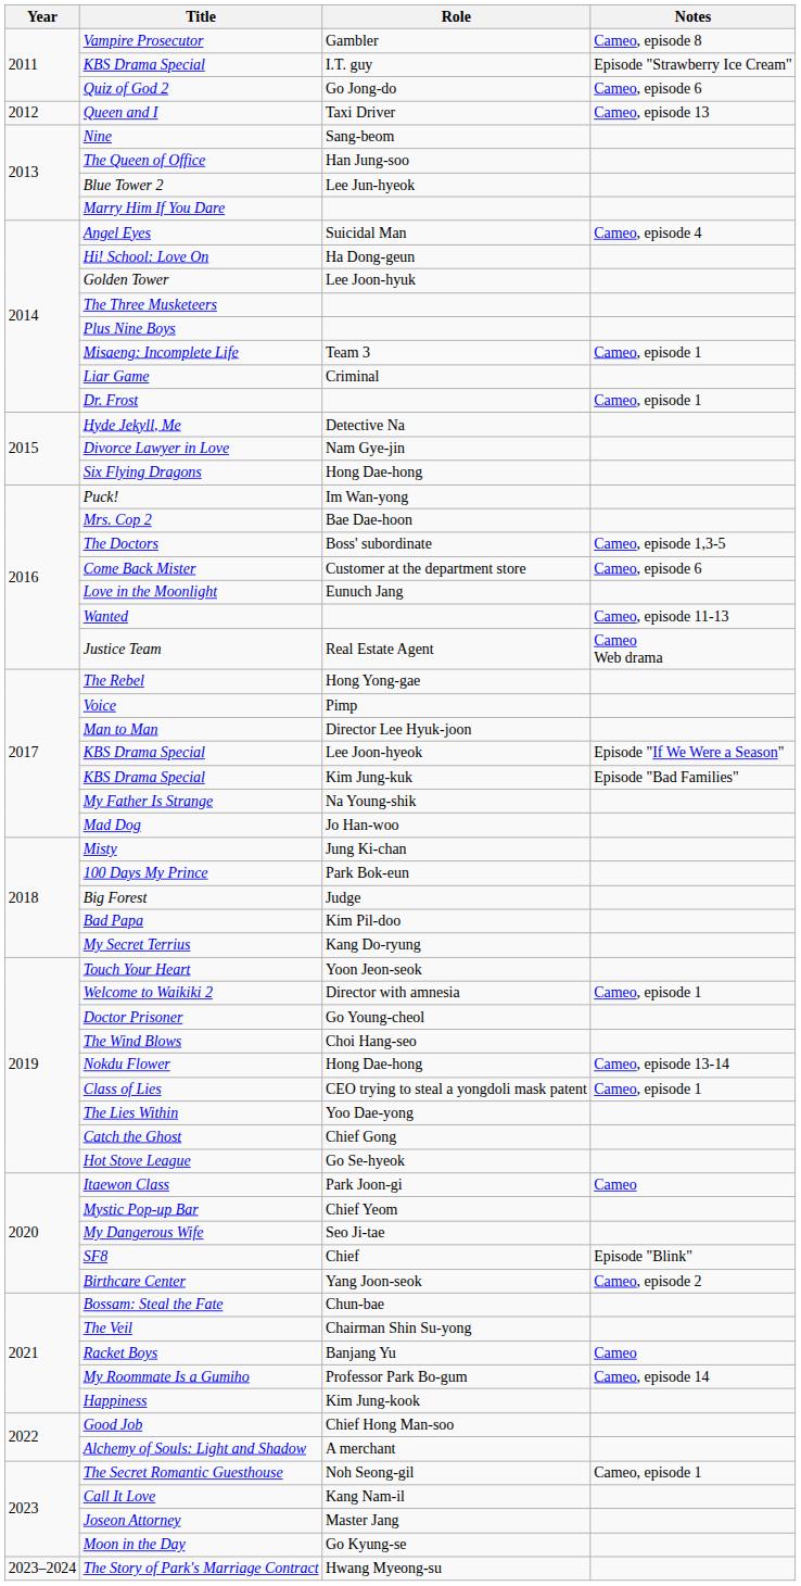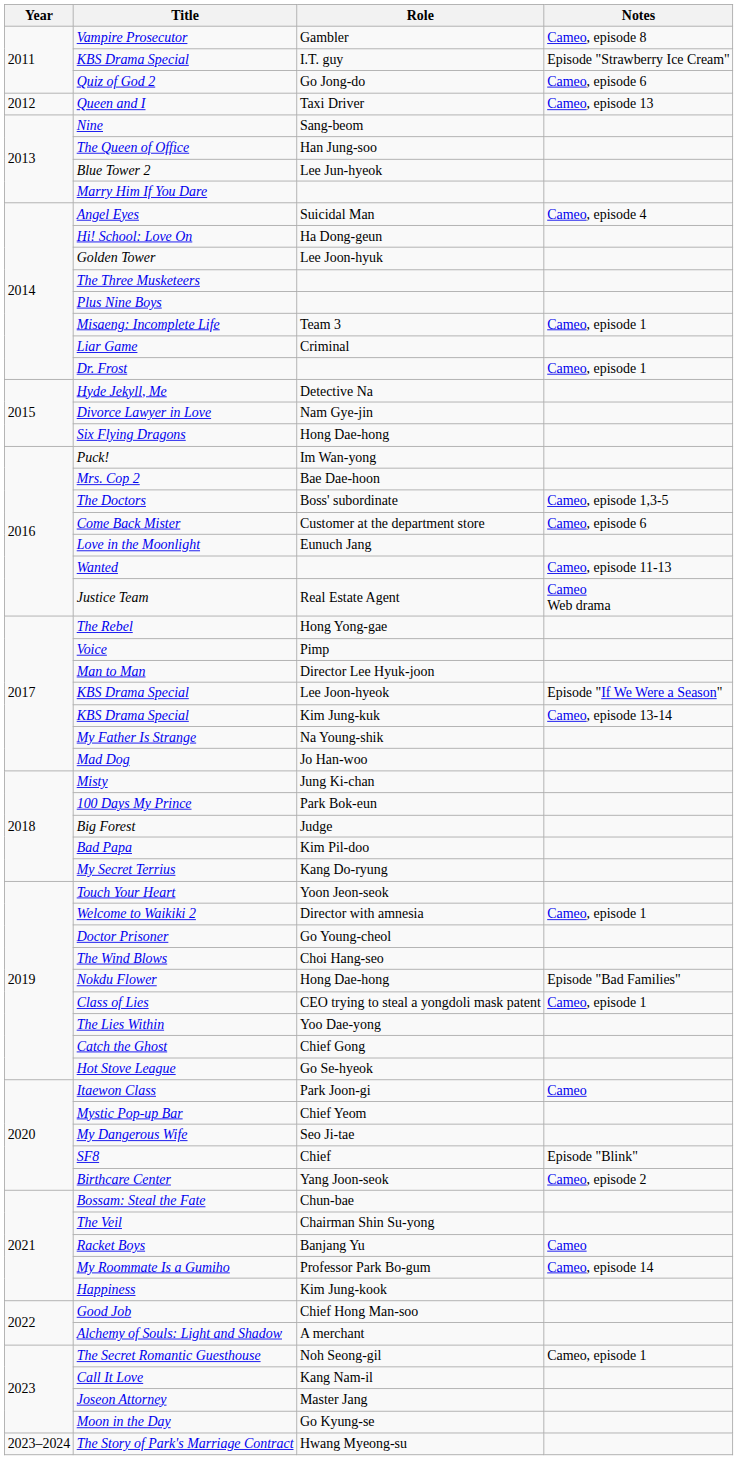KBS Drama Special / Kim Jung-kuk | Notes: Episode "Bad Families" -> Cameo, episode 13-14
Nokdu Flower | Notes: Cameo, episode 13-14 -> Episode "Bad Families"
